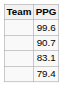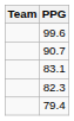+ row: 82.3
